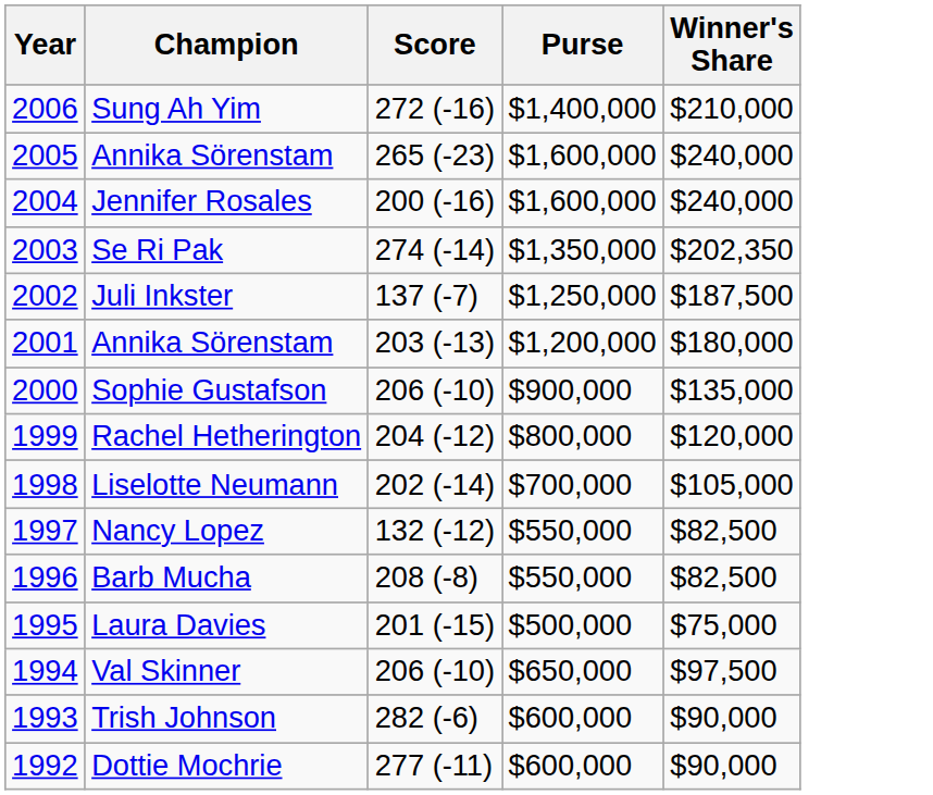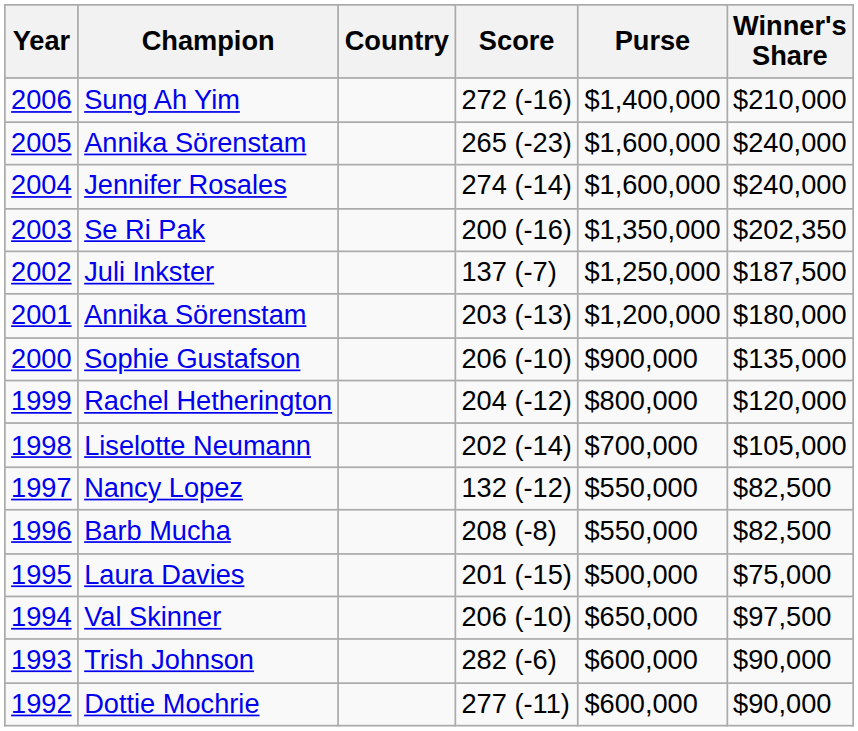+ column: Country
Jennifer Rosales | Score: 200 (-16) -> 274 (-14)
Se Ri Pak | Score: 274 (-14) -> 200 (-16)
